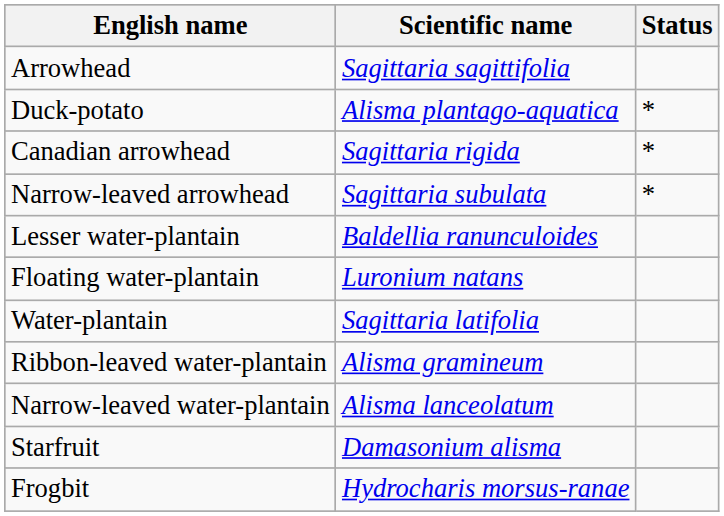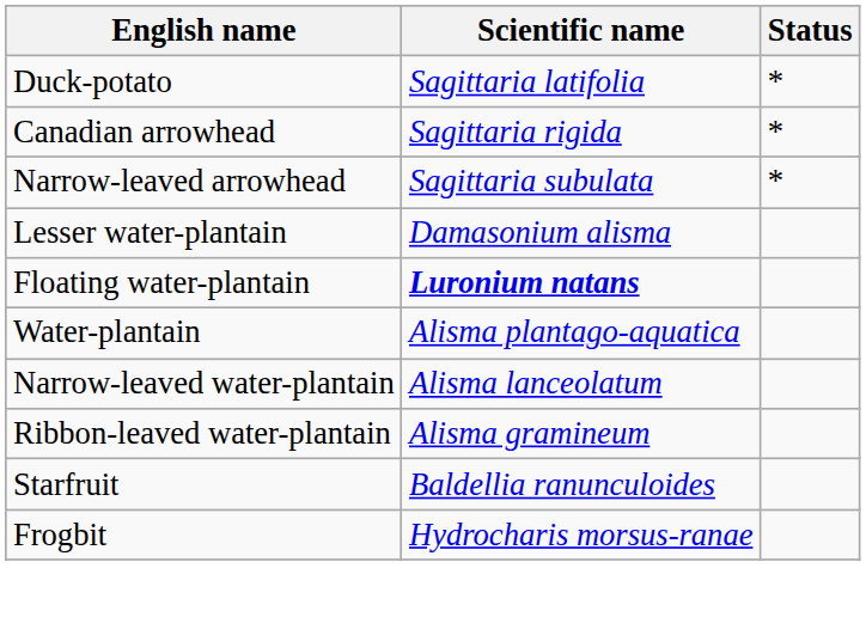- row: Arrowhead | Sagittaria sagittifolia
Duck-potato | Scientific name: Alisma plantago-aquatica -> Sagittaria latifolia
Lesser water-plantain | Scientific name: Baldellia ranunculoides -> Damasonium alisma
Floating water-plantain | Scientific name: normal -> bold
Water-plantain | Scientific name: Sagittaria latifolia -> Alisma plantago-aquatica
rows swapped: Narrow-leaved water-plantain <-> Ribbon-leaved water-plantain
Starfruit | Scientific name: Damasonium alisma -> Baldellia ranunculoides
